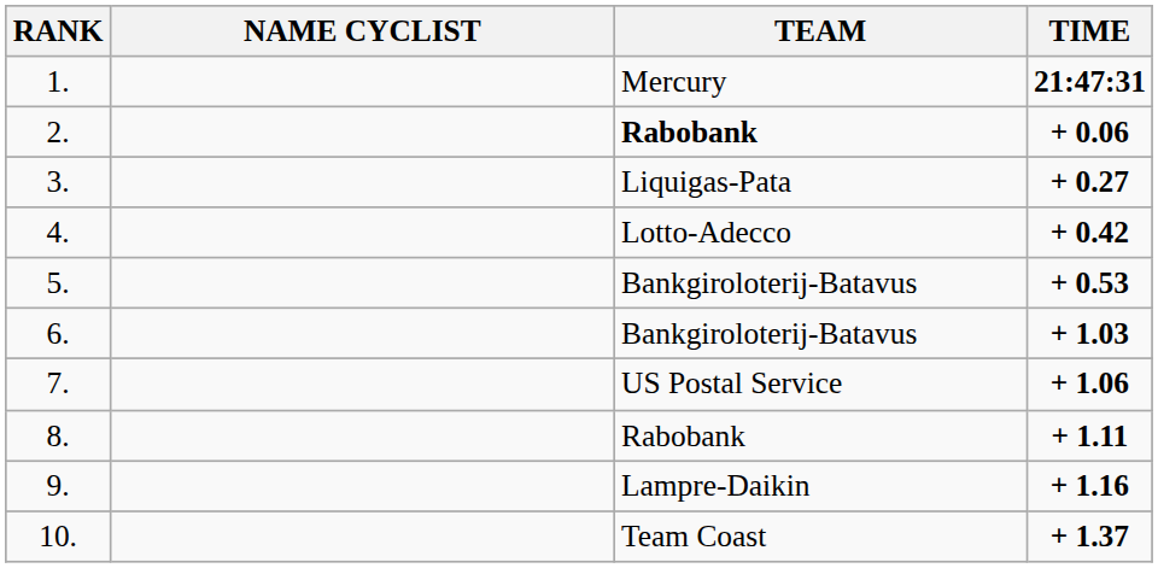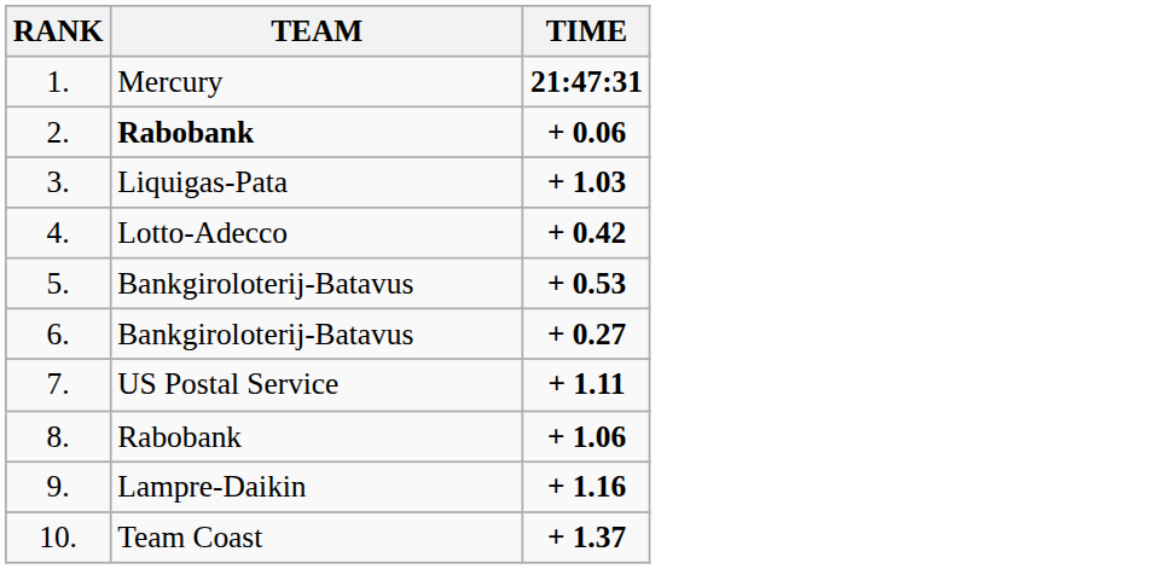- column: NAME CYCLIST
3. | TIME: + 0.27 -> + 1.03
6. | TIME: + 1.03 -> + 0.27
7. | TIME: + 1.06 -> + 1.11
8. | TIME: + 1.11 -> + 1.06
